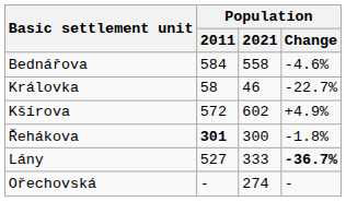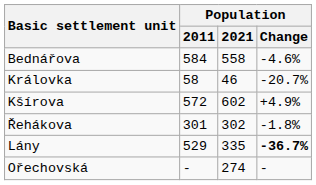Královka | Population / Change: -22.7% -> -20.7%
Řehákova | Population / 2011: bold -> normal
Řehákova | Population / 2021: 300 -> 302
Lány | Population / 2011: 527 -> 529
Lány | Population / 2021: 333 -> 335
